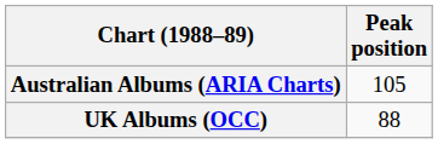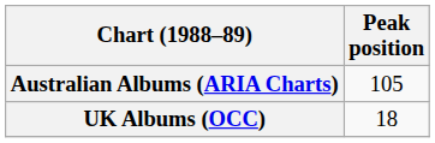UK Albums (OCC) | Peak position: 88 -> 18
